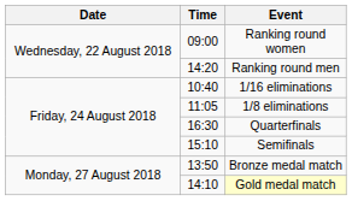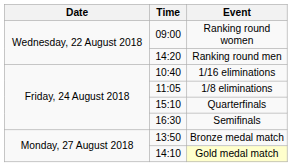Quarterfinals | Time: 16:30 -> 15:10
Semifinals | Time: 15:10 -> 16:30
